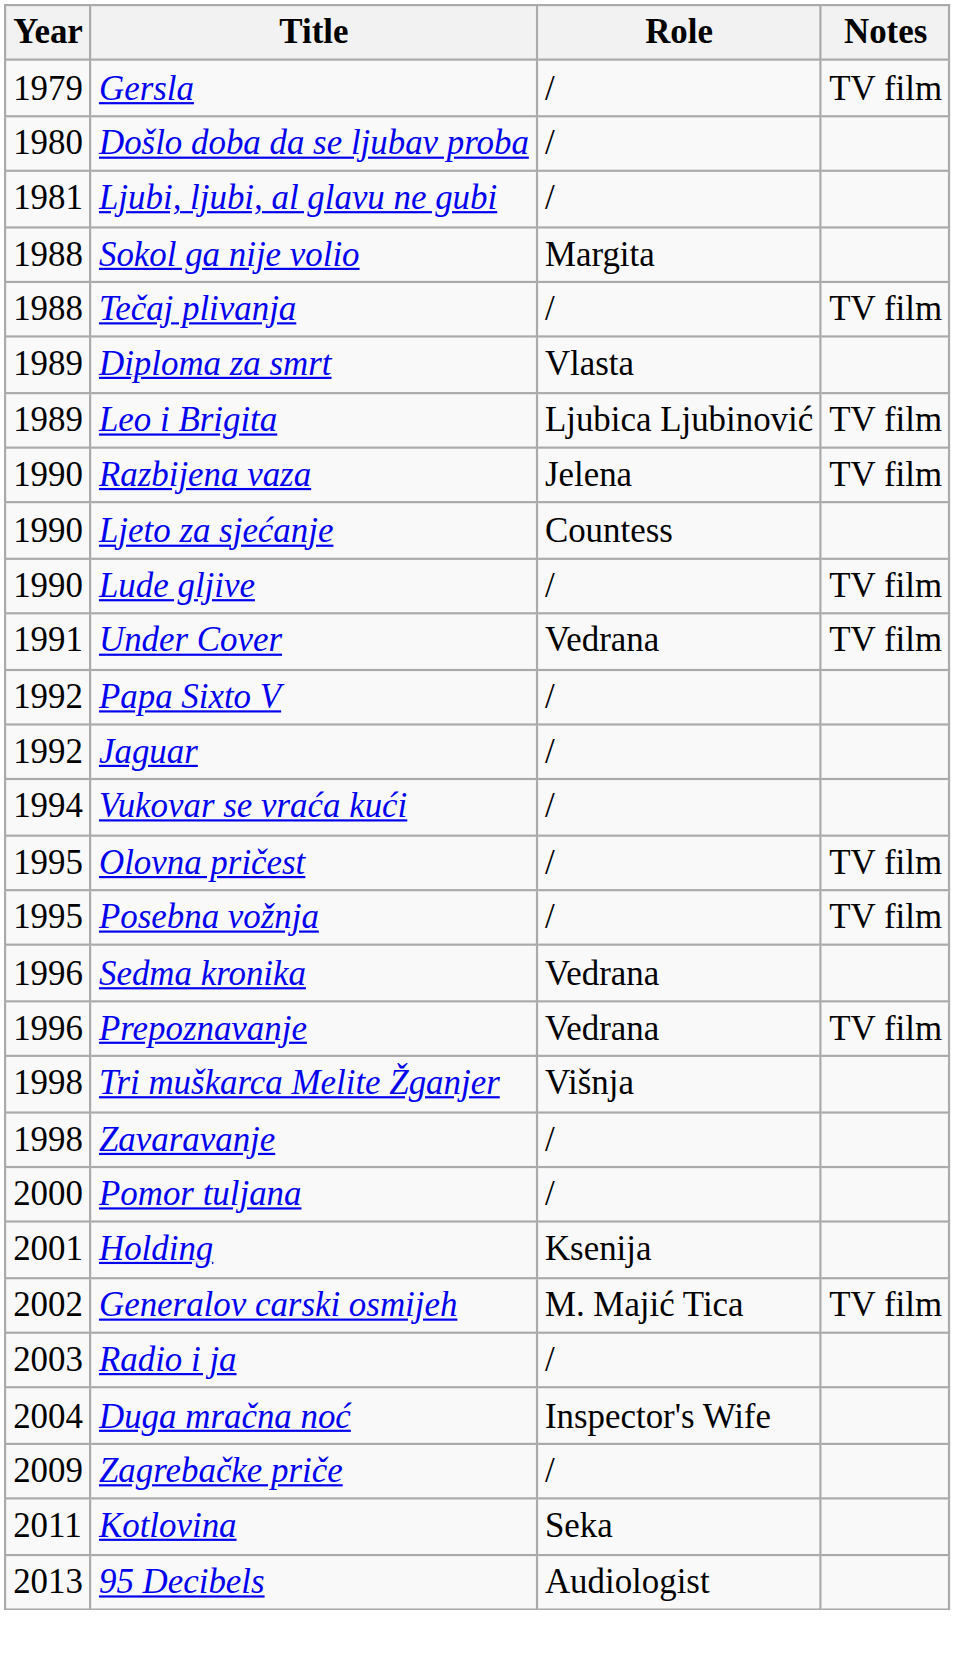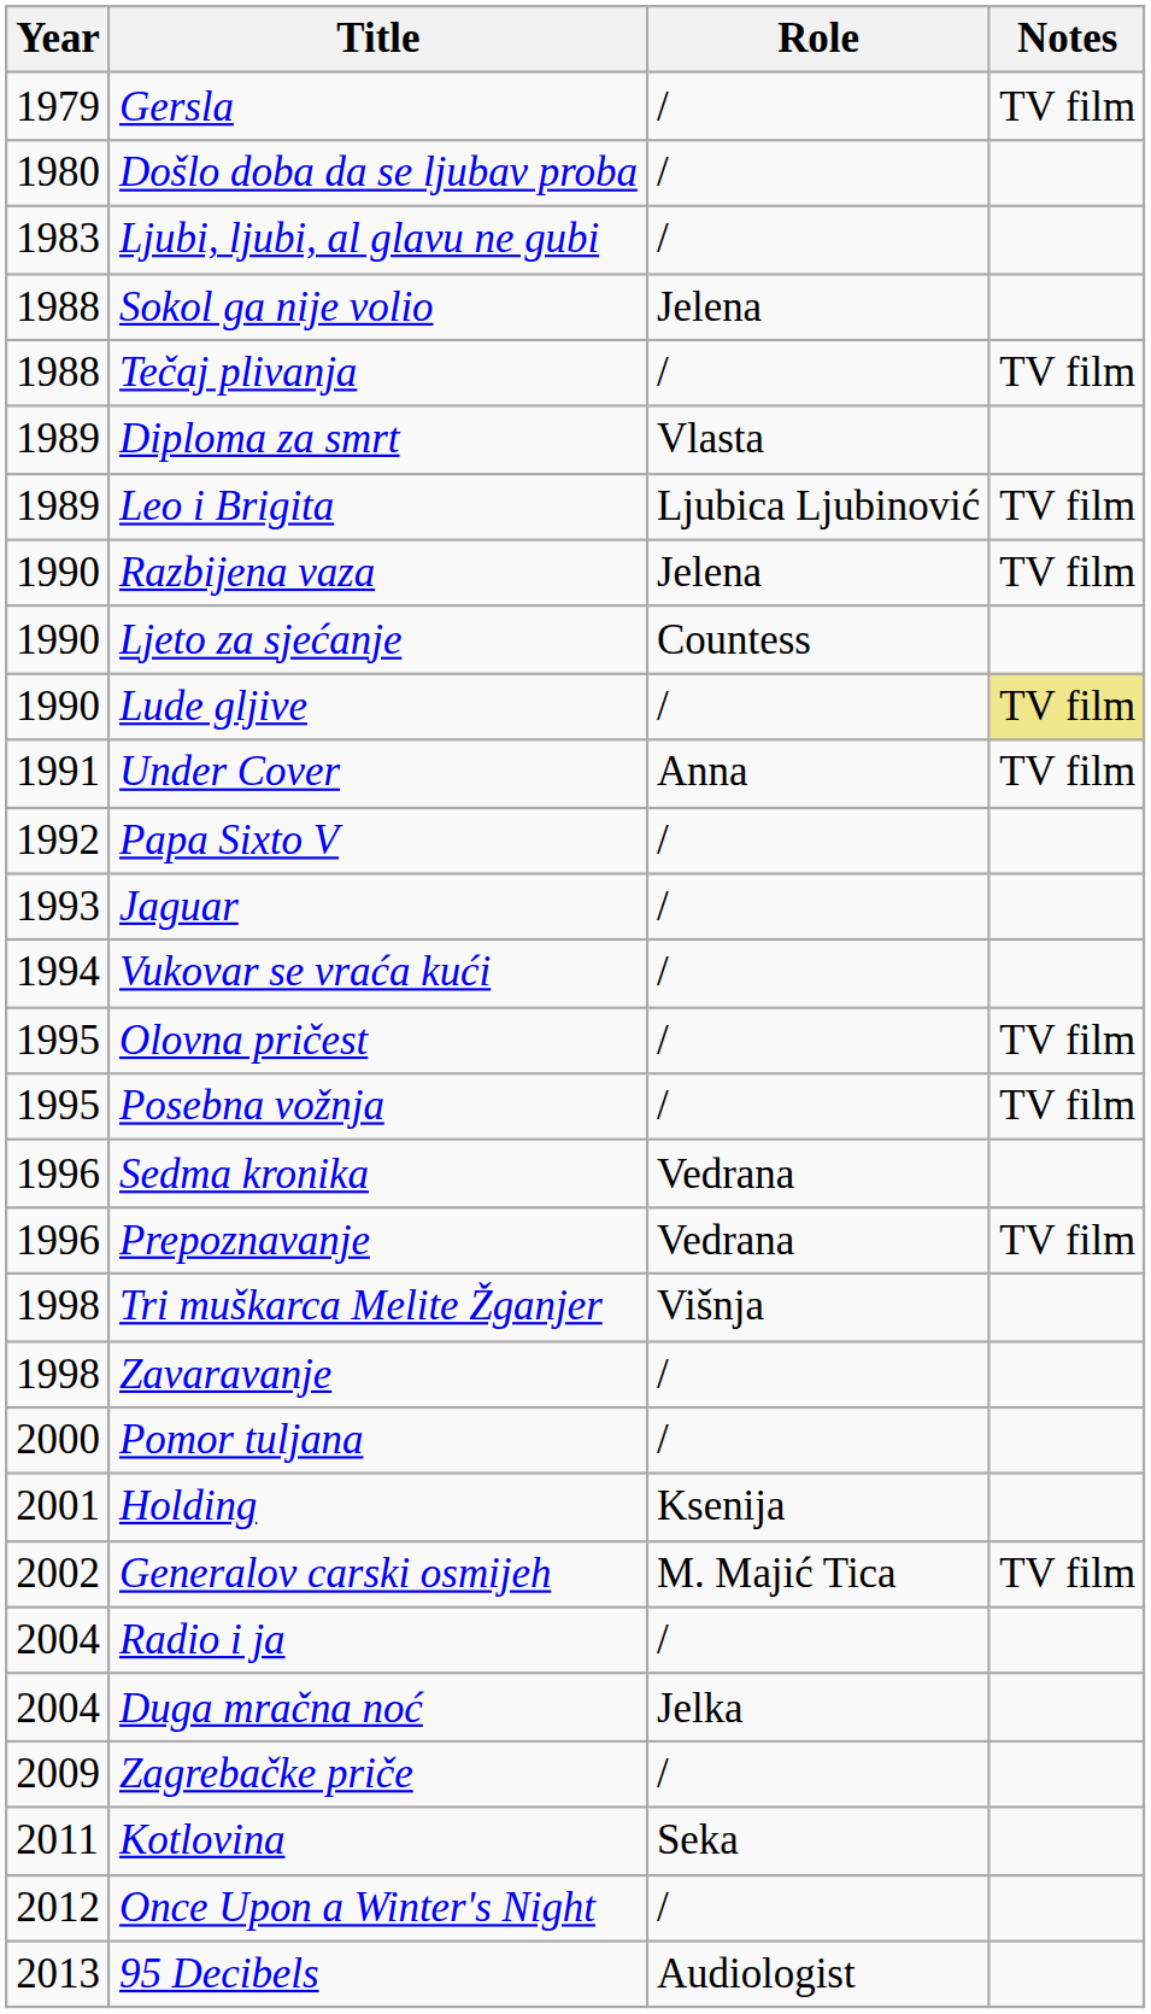Ljubi, ljubi, al glavu ne gubi | Year: 1981 -> 1983
Sokol ga nije volio | Role: Margita -> Jelena
Lude gljive | Notes: no background -> khaki background
Under Cover | Role: Vedrana -> Anna
Jaguar | Year: 1992 -> 1993
Radio i ja | Year: 2003 -> 2004
Duga mračna noć | Role: Inspector's Wife -> Jelka
+ row: 2012 | Once Upon a Winter's Night | /
